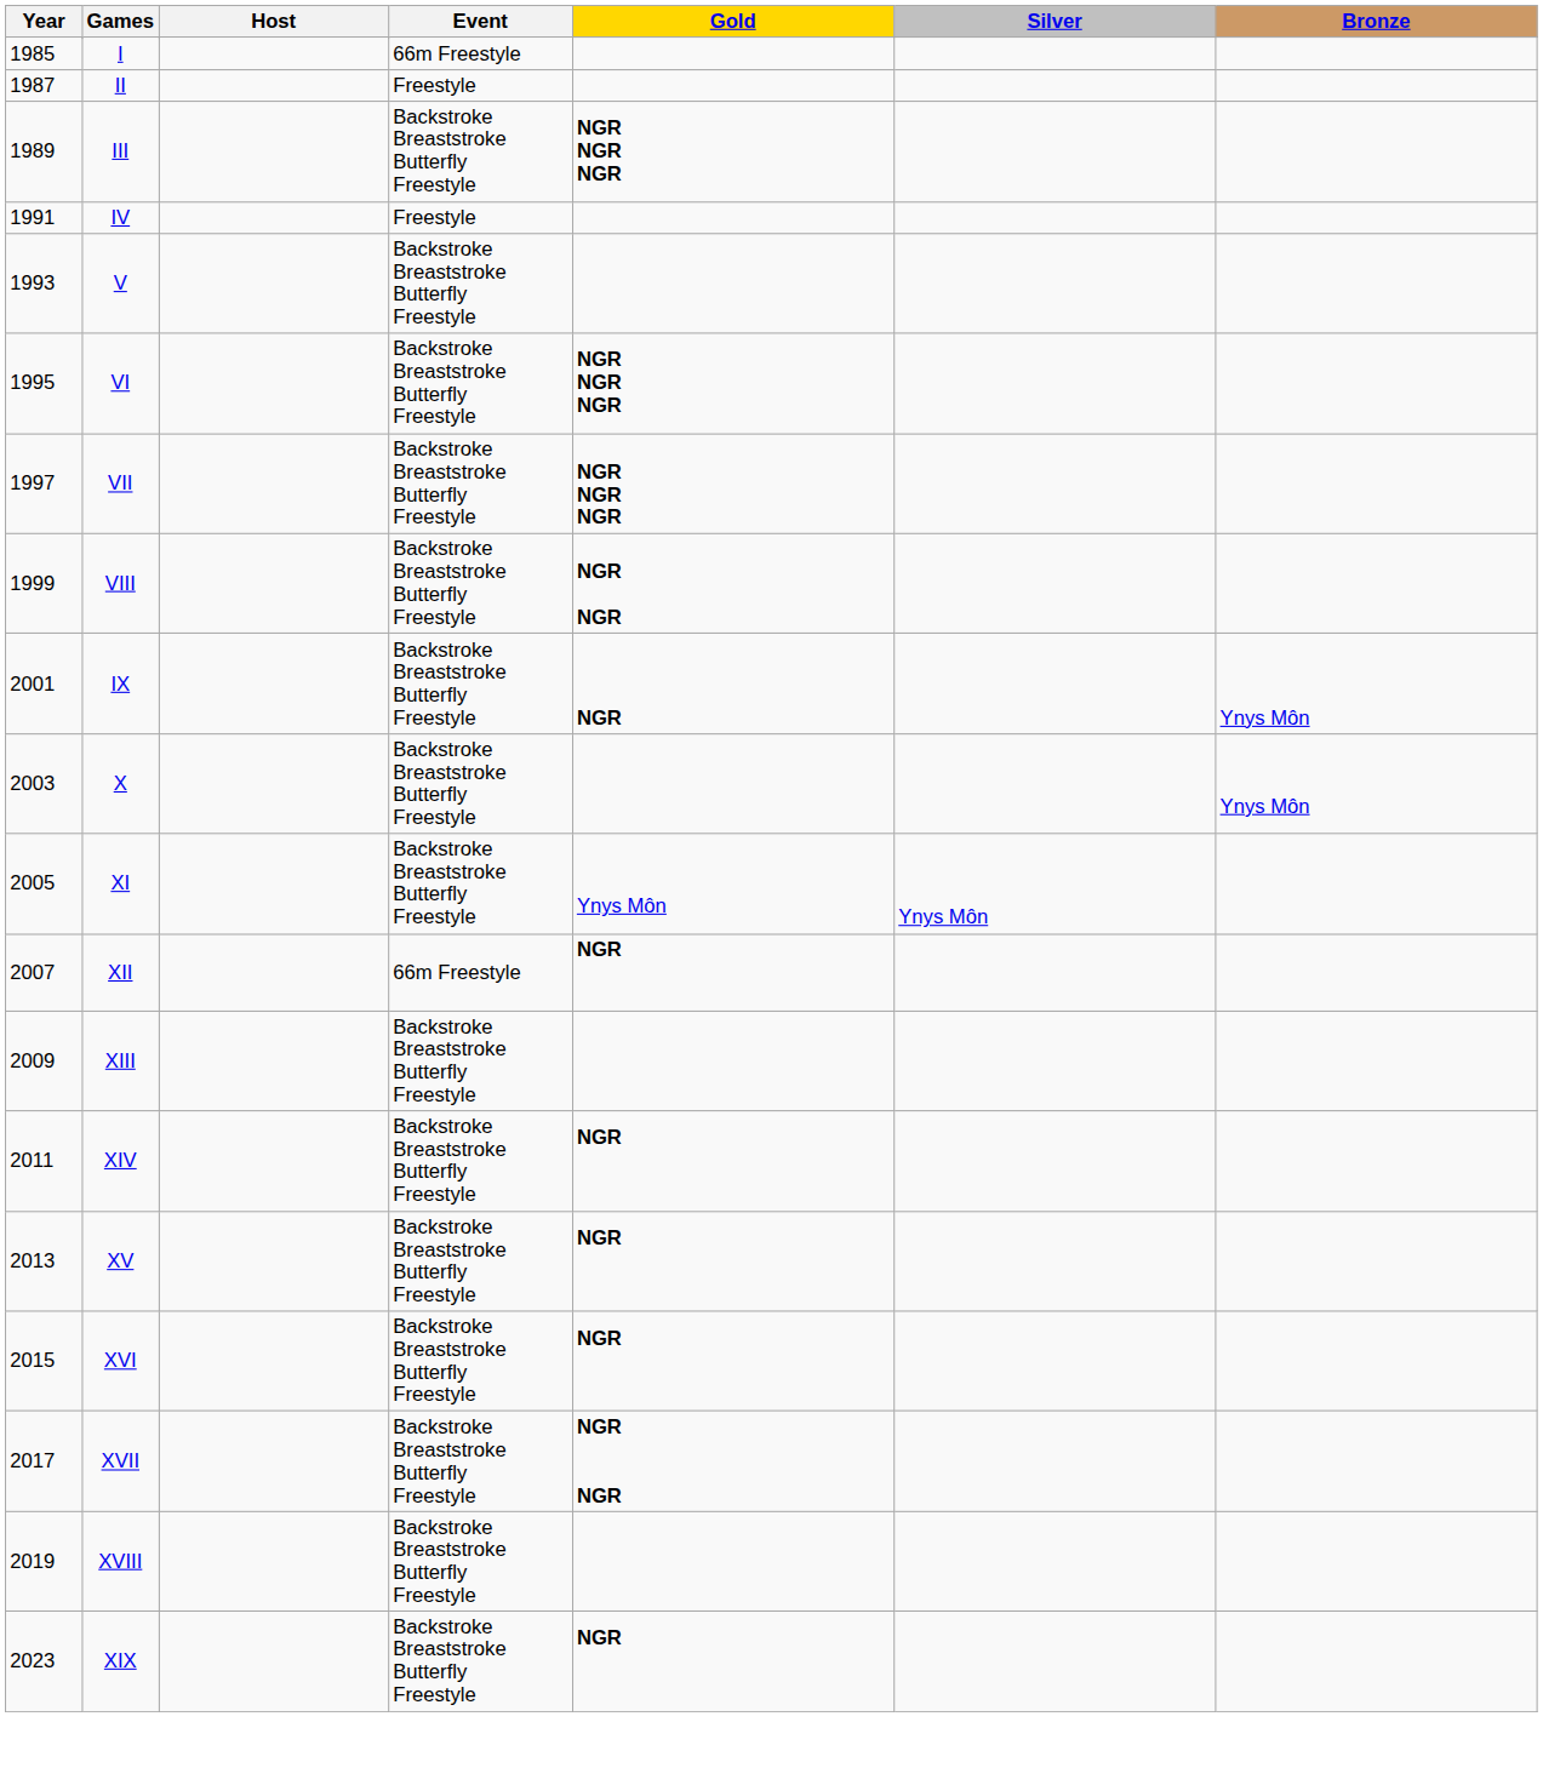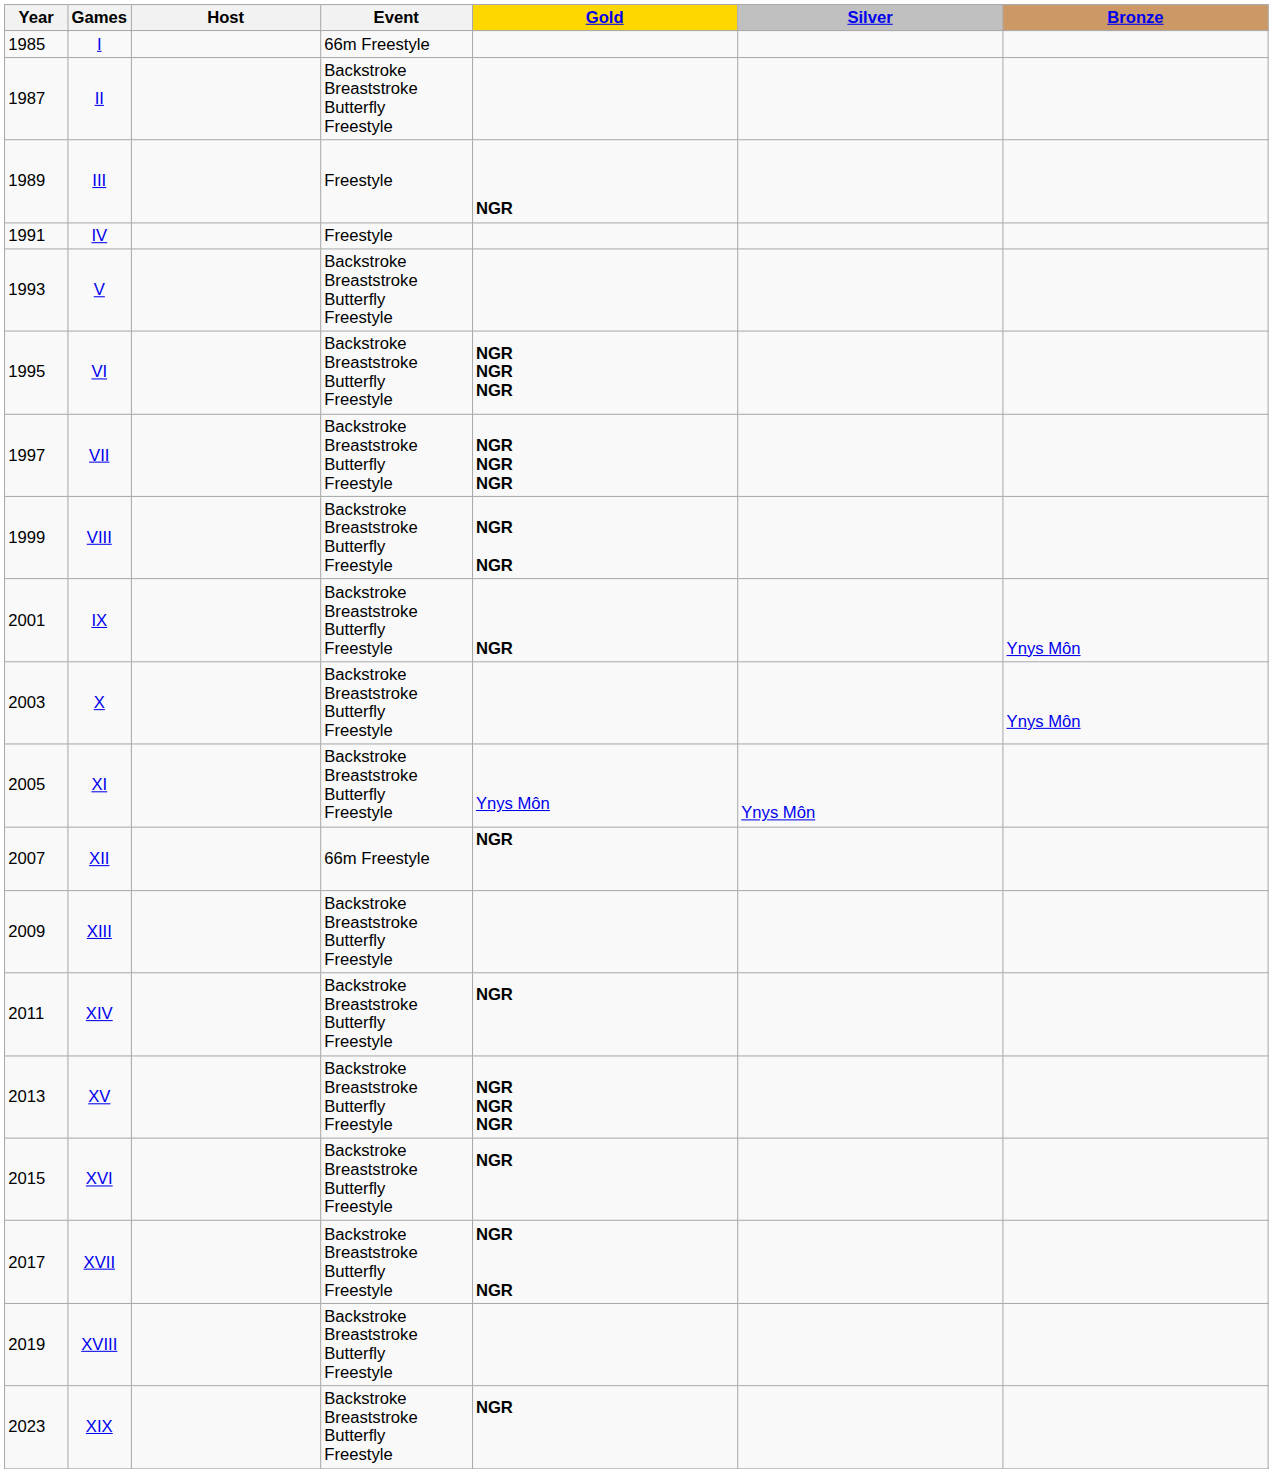II | Event: Freestyle -> Backstroke Breaststroke Butterfly Freestyle
III | Event: Backstroke Breaststroke Butterfly Freestyle -> Freestyle
III | Gold: NGR NGR NGR -> NGR
XV | Gold: NGR -> NGR NGR NGR
